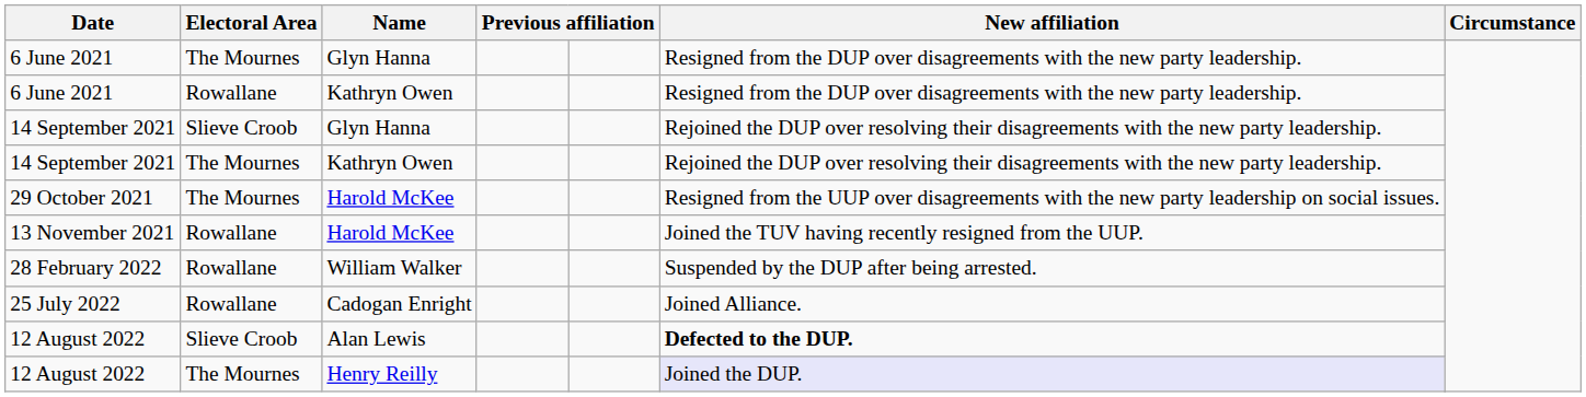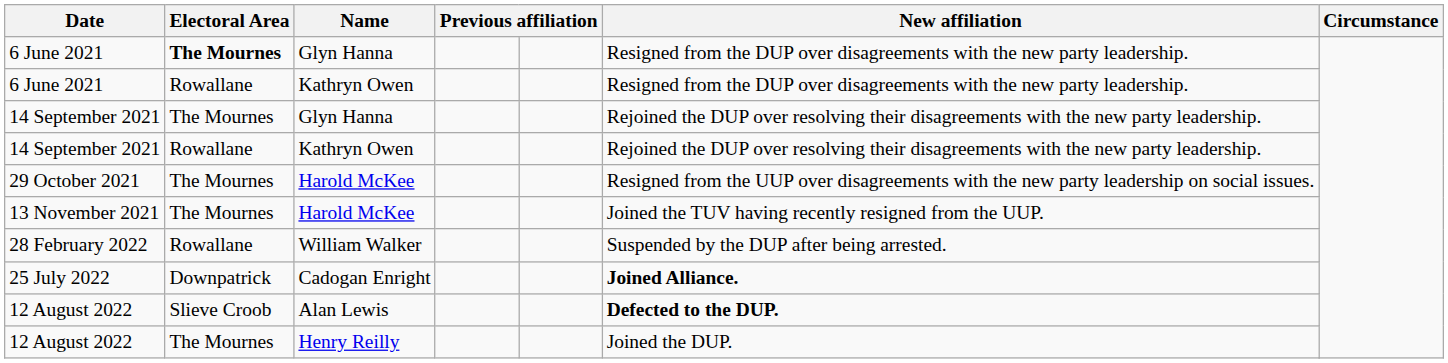6 June 2021 / Glyn Hanna | Electoral Area: normal -> bold
14 September 2021 / Glyn Hanna | Electoral Area: Slieve Croob -> The Mournes
14 September 2021 / Kathryn Owen | Electoral Area: The Mournes -> Rowallane
13 November 2021 | Electoral Area: Rowallane -> The Mournes
25 July 2022 | Electoral Area: Rowallane -> Downpatrick
25 July 2022 | column 6: normal -> bold
12 August 2022 / Henry Reilly | column 6: lavender background -> no background
